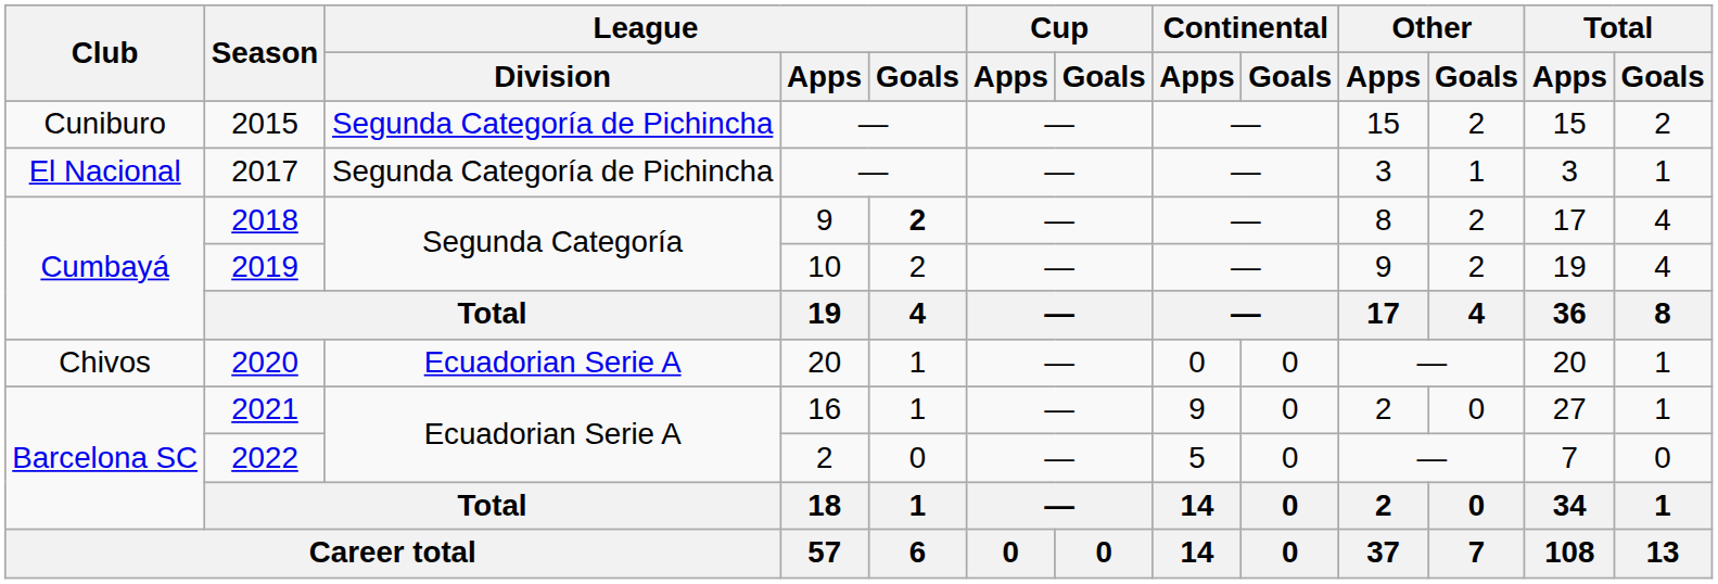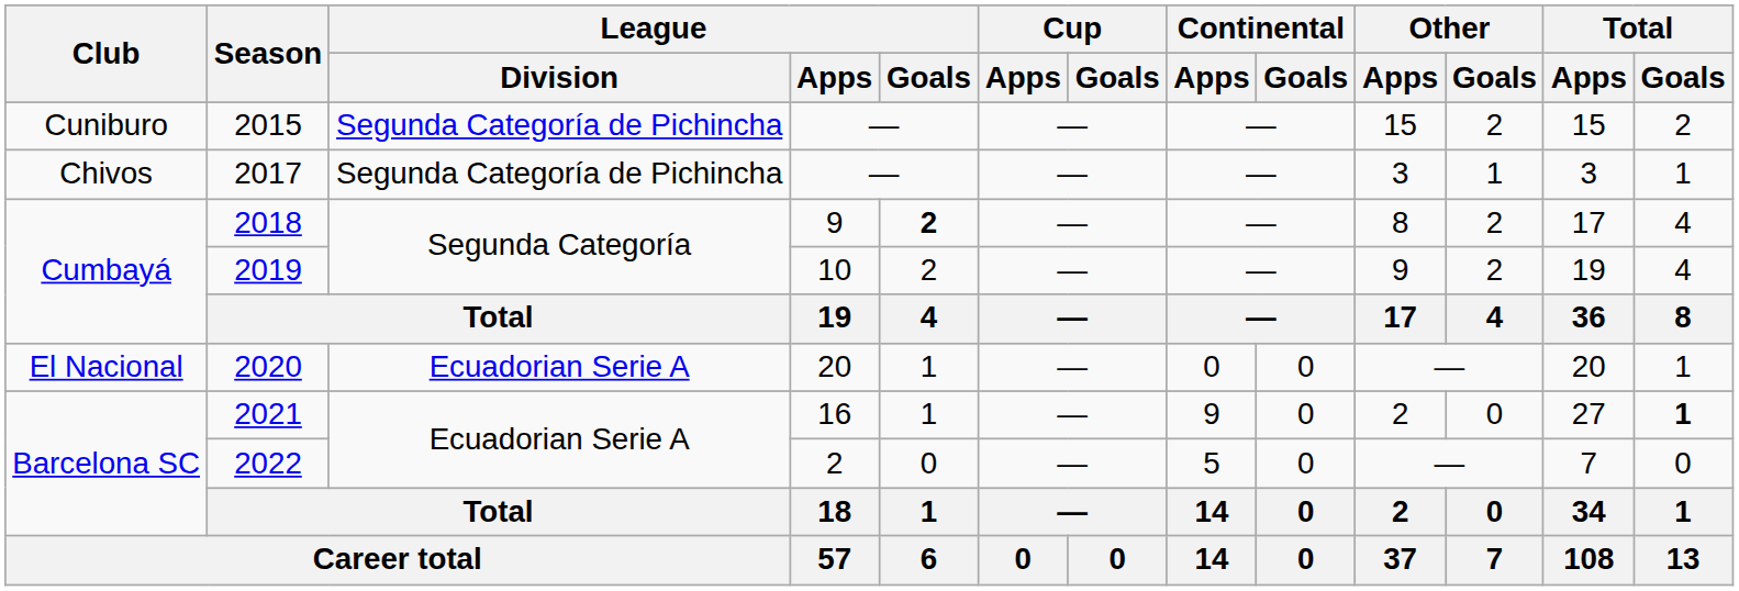2017 | Club: El Nacional -> Chivos
2020 | Club: Chivos -> El Nacional
2021 | Total / Goals: normal -> bold
